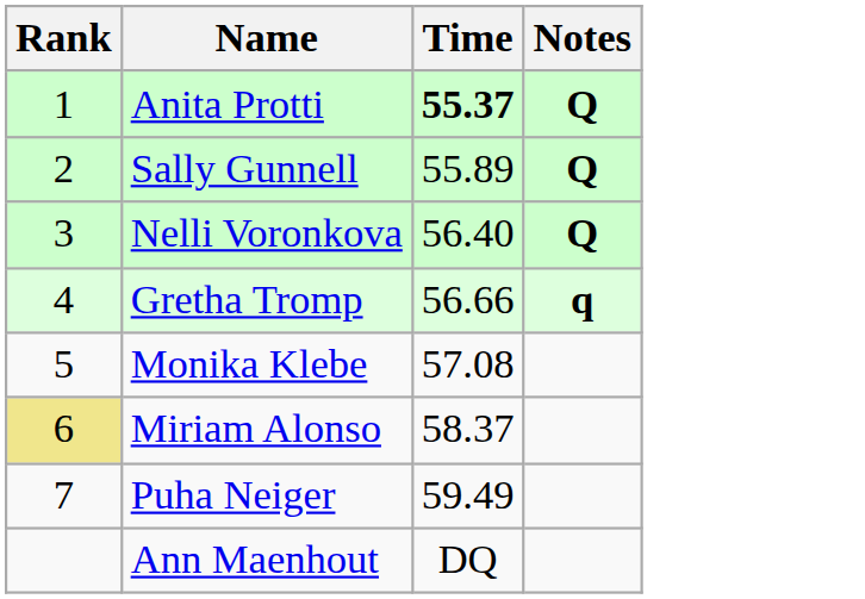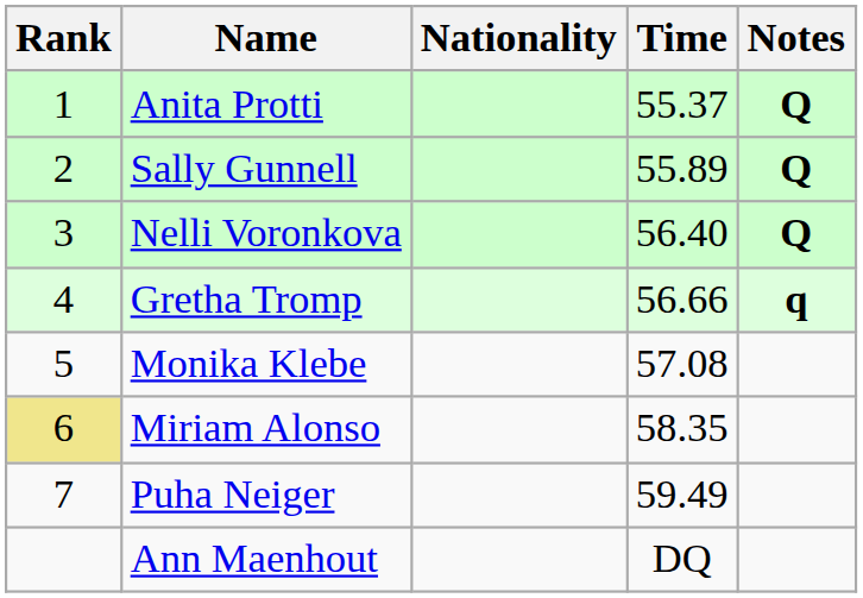+ column: Nationality
Anita Protti | Time: bold -> normal
Miriam Alonso | Time: 58.37 -> 58.35
